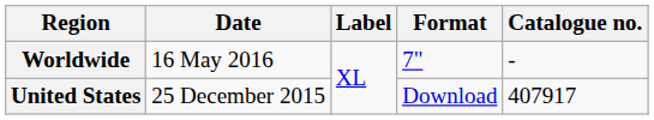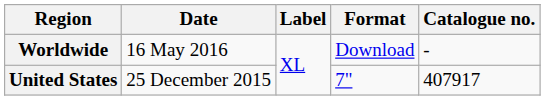Worldwide | Format: 7" -> Download
United States | Format: Download -> 7"
